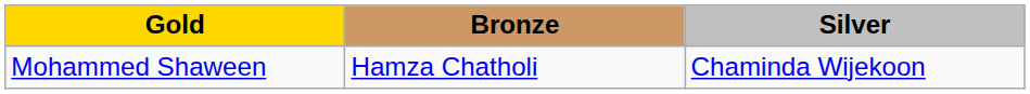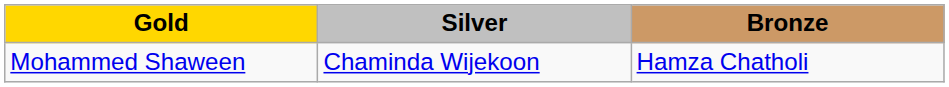columns swapped: Silver <-> Bronze
